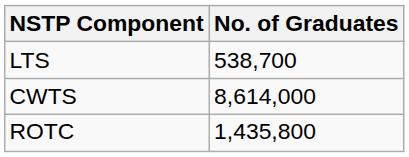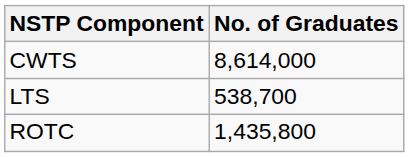rows swapped: CWTS <-> LTS
